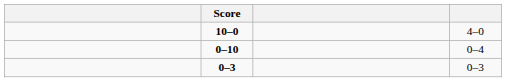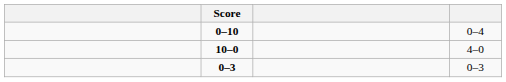rows swapped: 0–10 <-> 10–0
